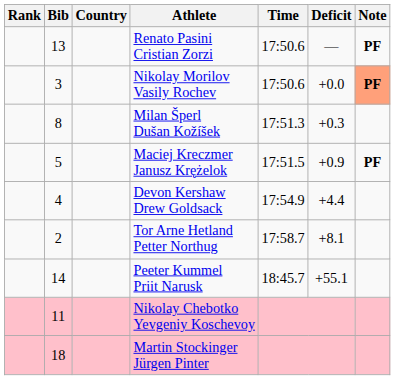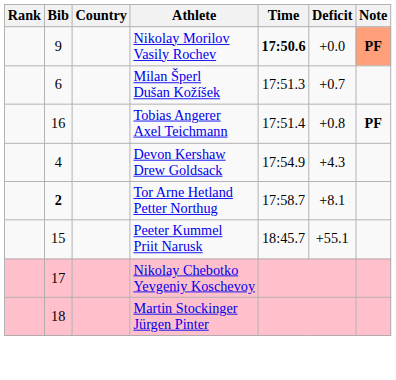- row: 13 | Renato Pasini Cristian Zorzi | 17:50.6 | — | PF
Nikolay Morilov Vasily Rochev | Bib: 3 -> 9
Nikolay Morilov Vasily Rochev | Time: normal -> bold
Milan Šperl Dušan Kožíšek | Bib: 8 -> 6
Milan Šperl Dušan Kožíšek | Deficit: +0.3 -> +0.7
+ row: 16 | Tobias Angerer Axel Teichmann | 17:51.4 | +0.8 | PF
- row: 5 | Maciej Kreczmer Janusz Krężelok | 17:51.5 | +0.9 | PF
Devon Kershaw Drew Goldsack | Deficit: +4.4 -> +4.3
Tor Arne Hetland Petter Northug | Bib: normal -> bold
Peeter Kummel Priit Narusk | Bib: 14 -> 15
Nikolay Chebotko Yevgeniy Koschevoy | Bib: 11 -> 17
